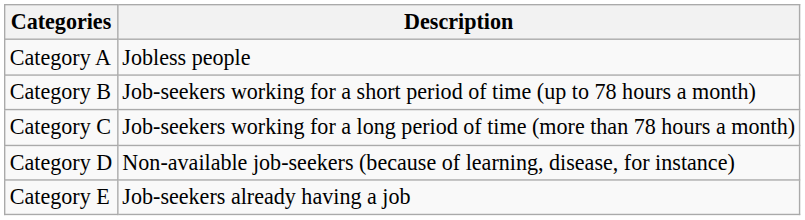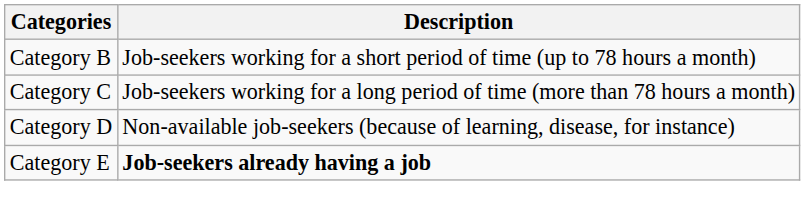- row: Category A | Jobless people
Category E | Description: normal -> bold
